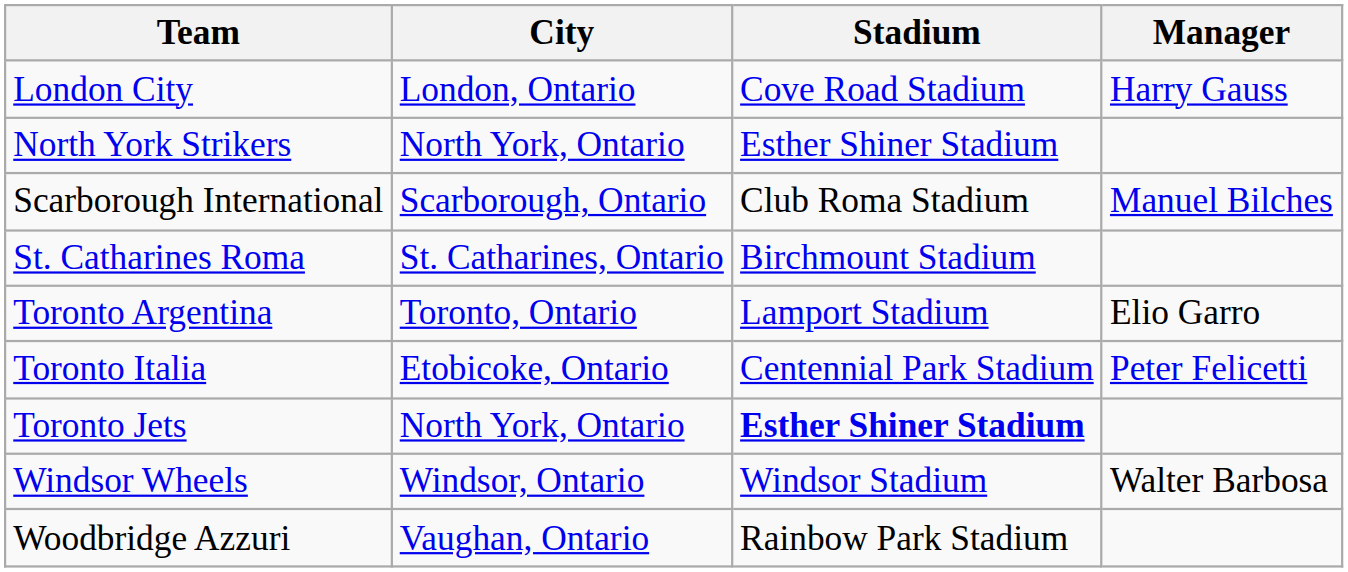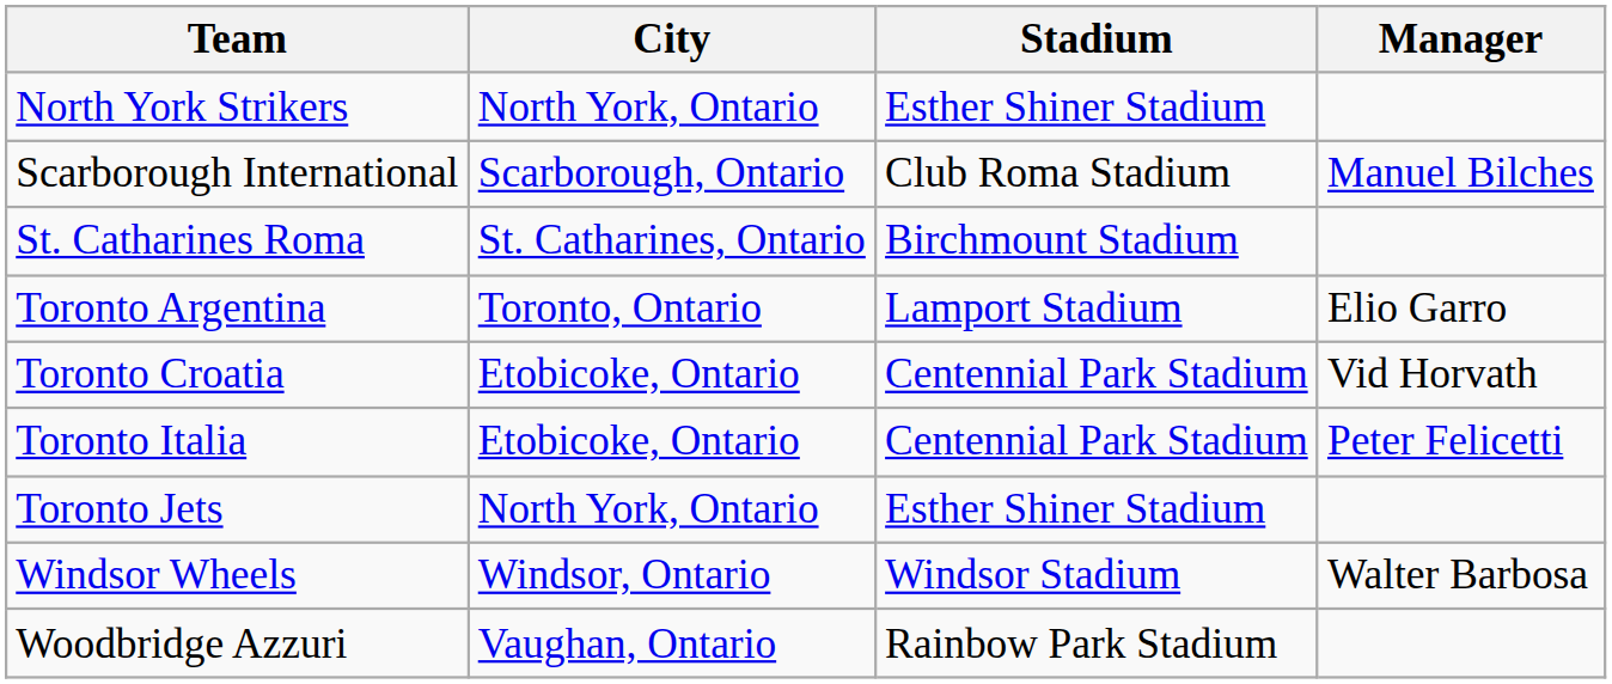- row: London City | London, Ontario | Cove Road Stadium | Harry Gauss
+ row: Toronto Croatia | Etobicoke, Ontario | Centennial Park Stadium | Vid Horvath
Toronto Jets | Stadium: bold -> normal
